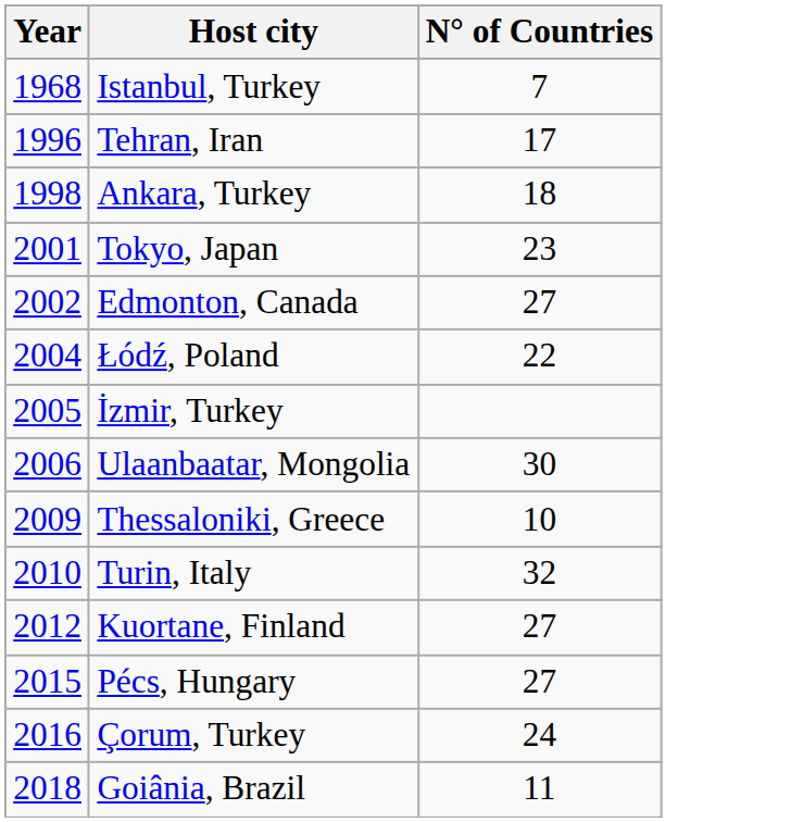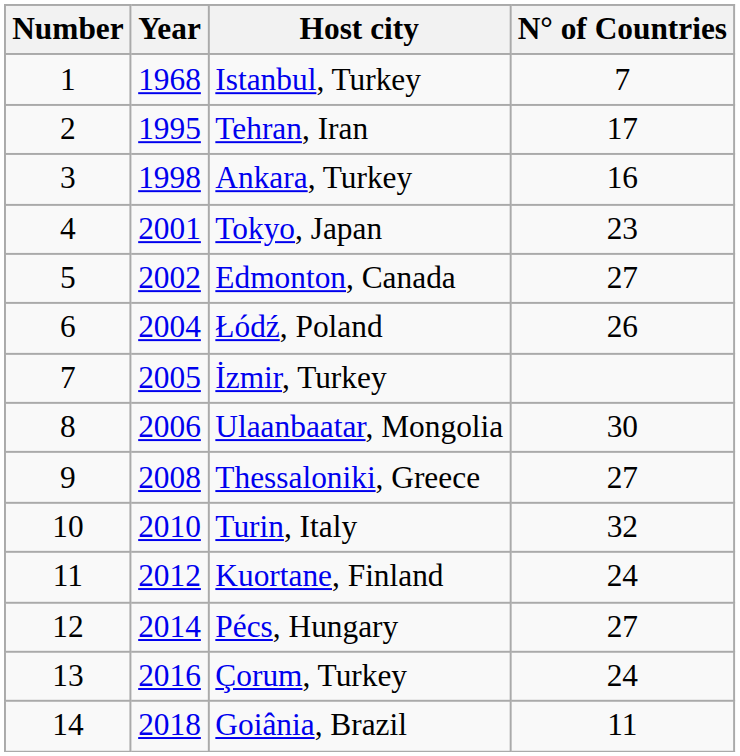+ column: Number | 1 | 2 | 3 | 4 | 5 | 6 | 7 | 8 | 9 | 10 | 11 | 12 | 13 | 14
Tehran, Iran | Year: 1996 -> 1995
Ankara, Turkey | N° of Countries: 18 -> 16
Łódź, Poland | N° of Countries: 22 -> 26
Thessaloniki, Greece | Year: 2009 -> 2008
Thessaloniki, Greece | N° of Countries: 10 -> 27
Kuortane, Finland | N° of Countries: 27 -> 24
Pécs, Hungary | Year: 2015 -> 2014
